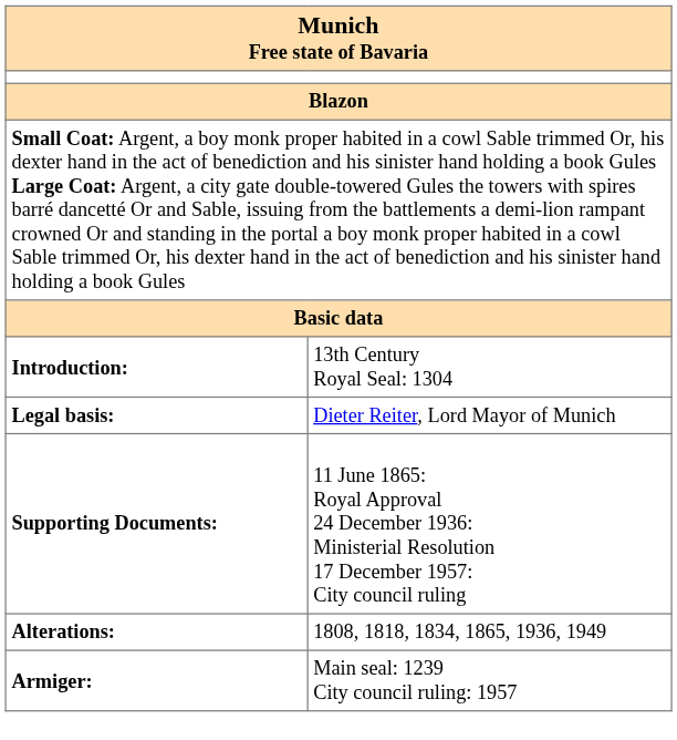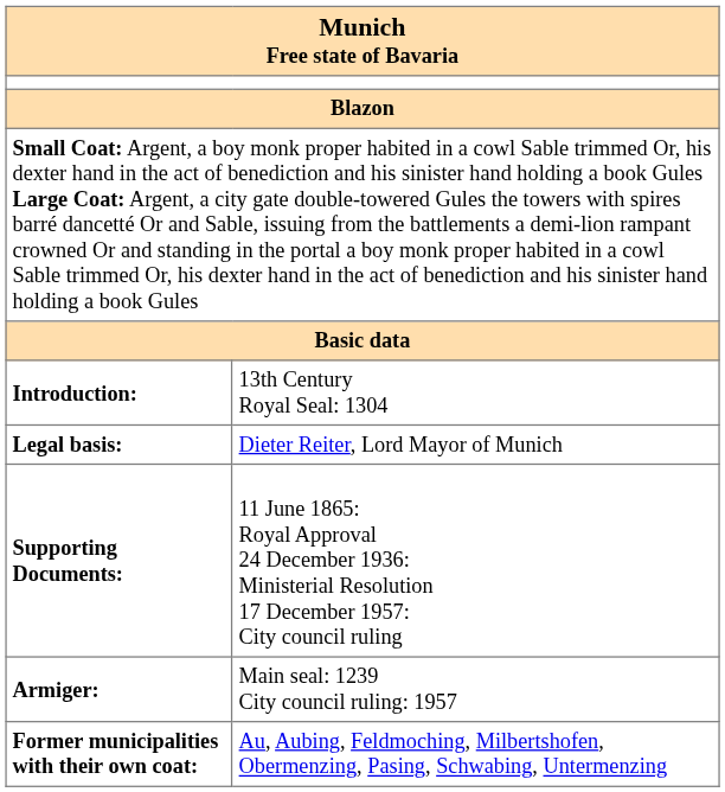- row: Alterations: | 1808, 1818, 1834, 1865, 1936, 1949
+ row: Former municipalities with their own coat: | Au, Aubing, Feldmoching, Milbertshofen, Obermenzing, Pasing, Schwabing, Untermenzing
